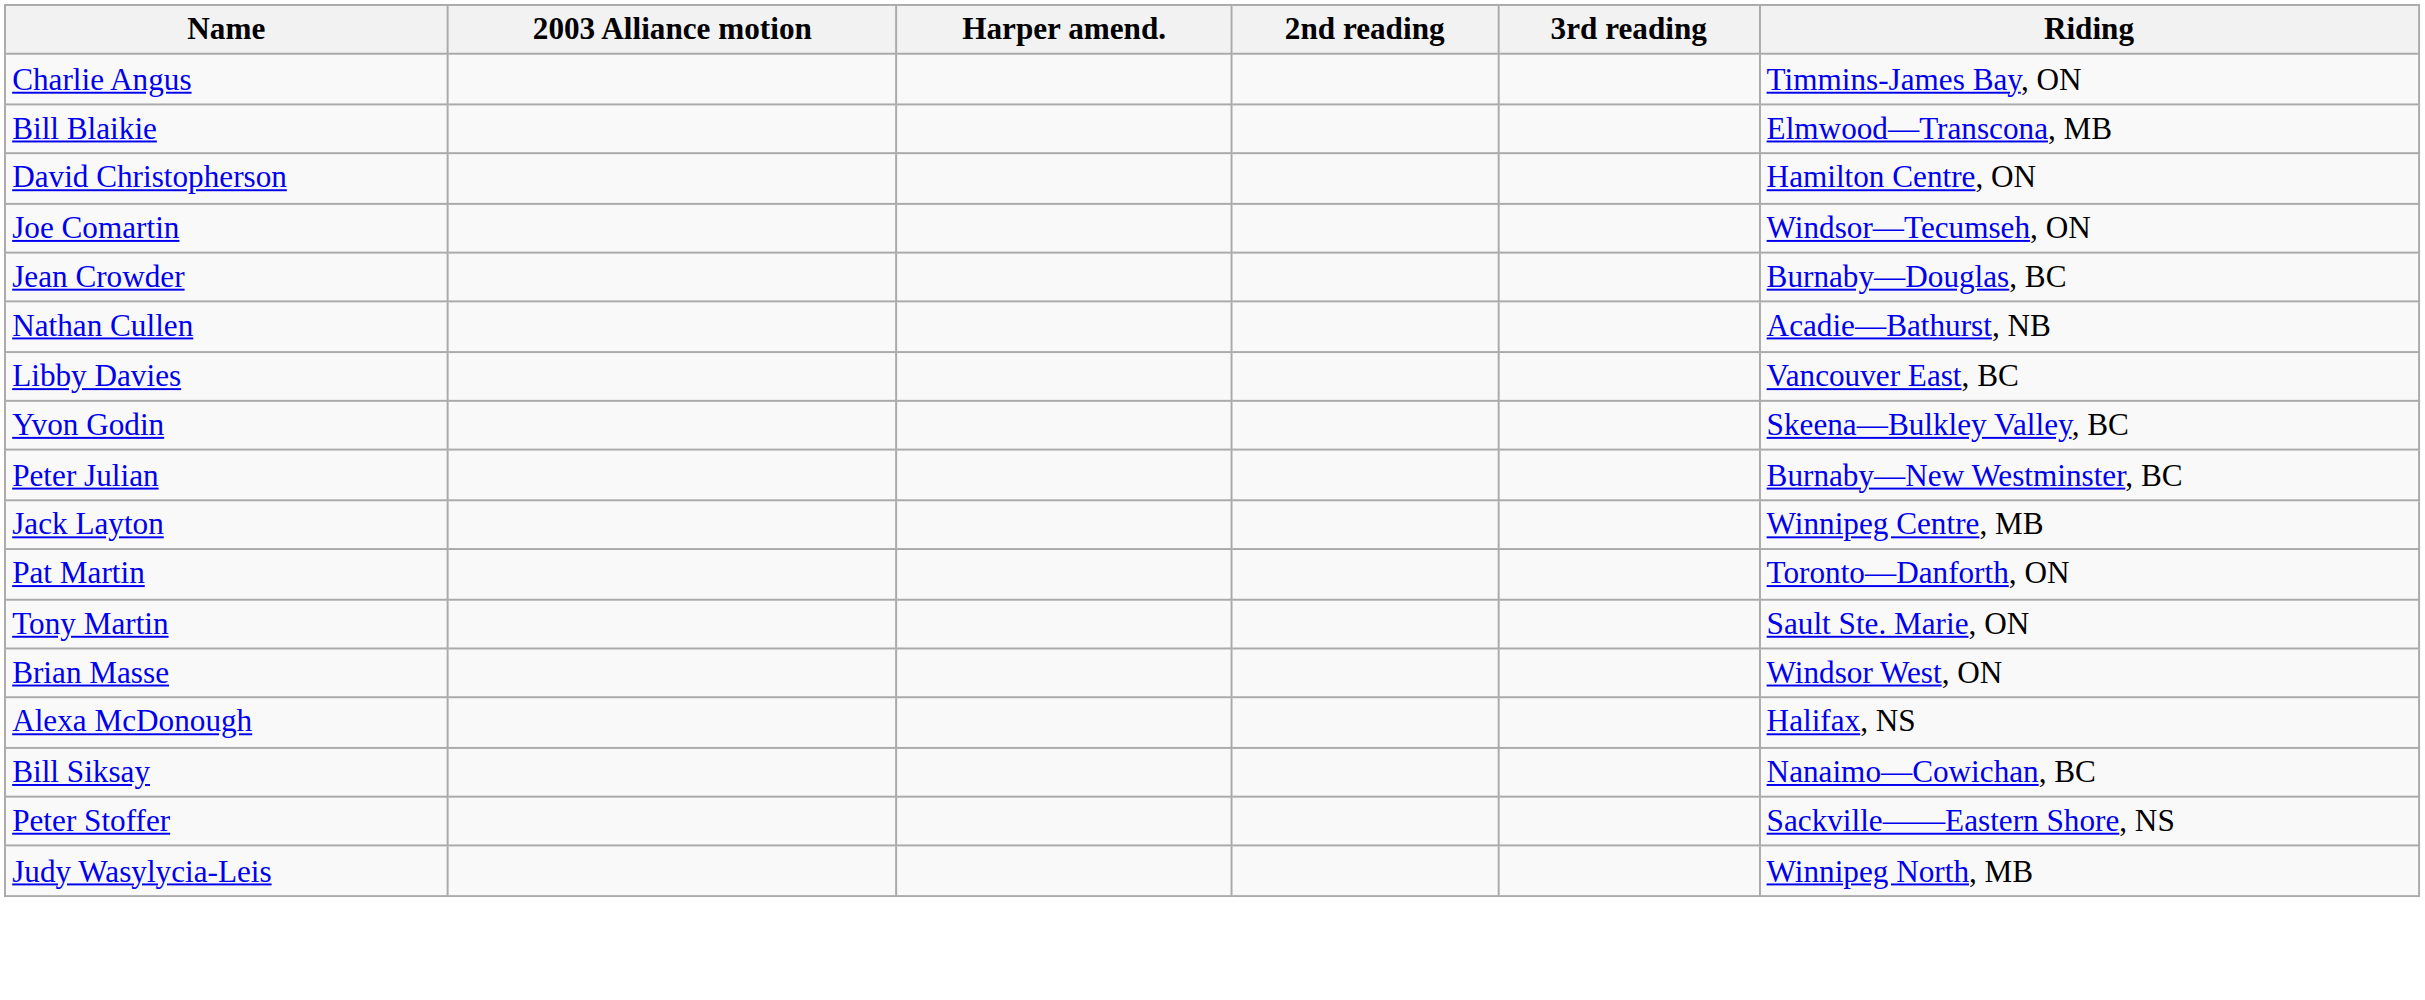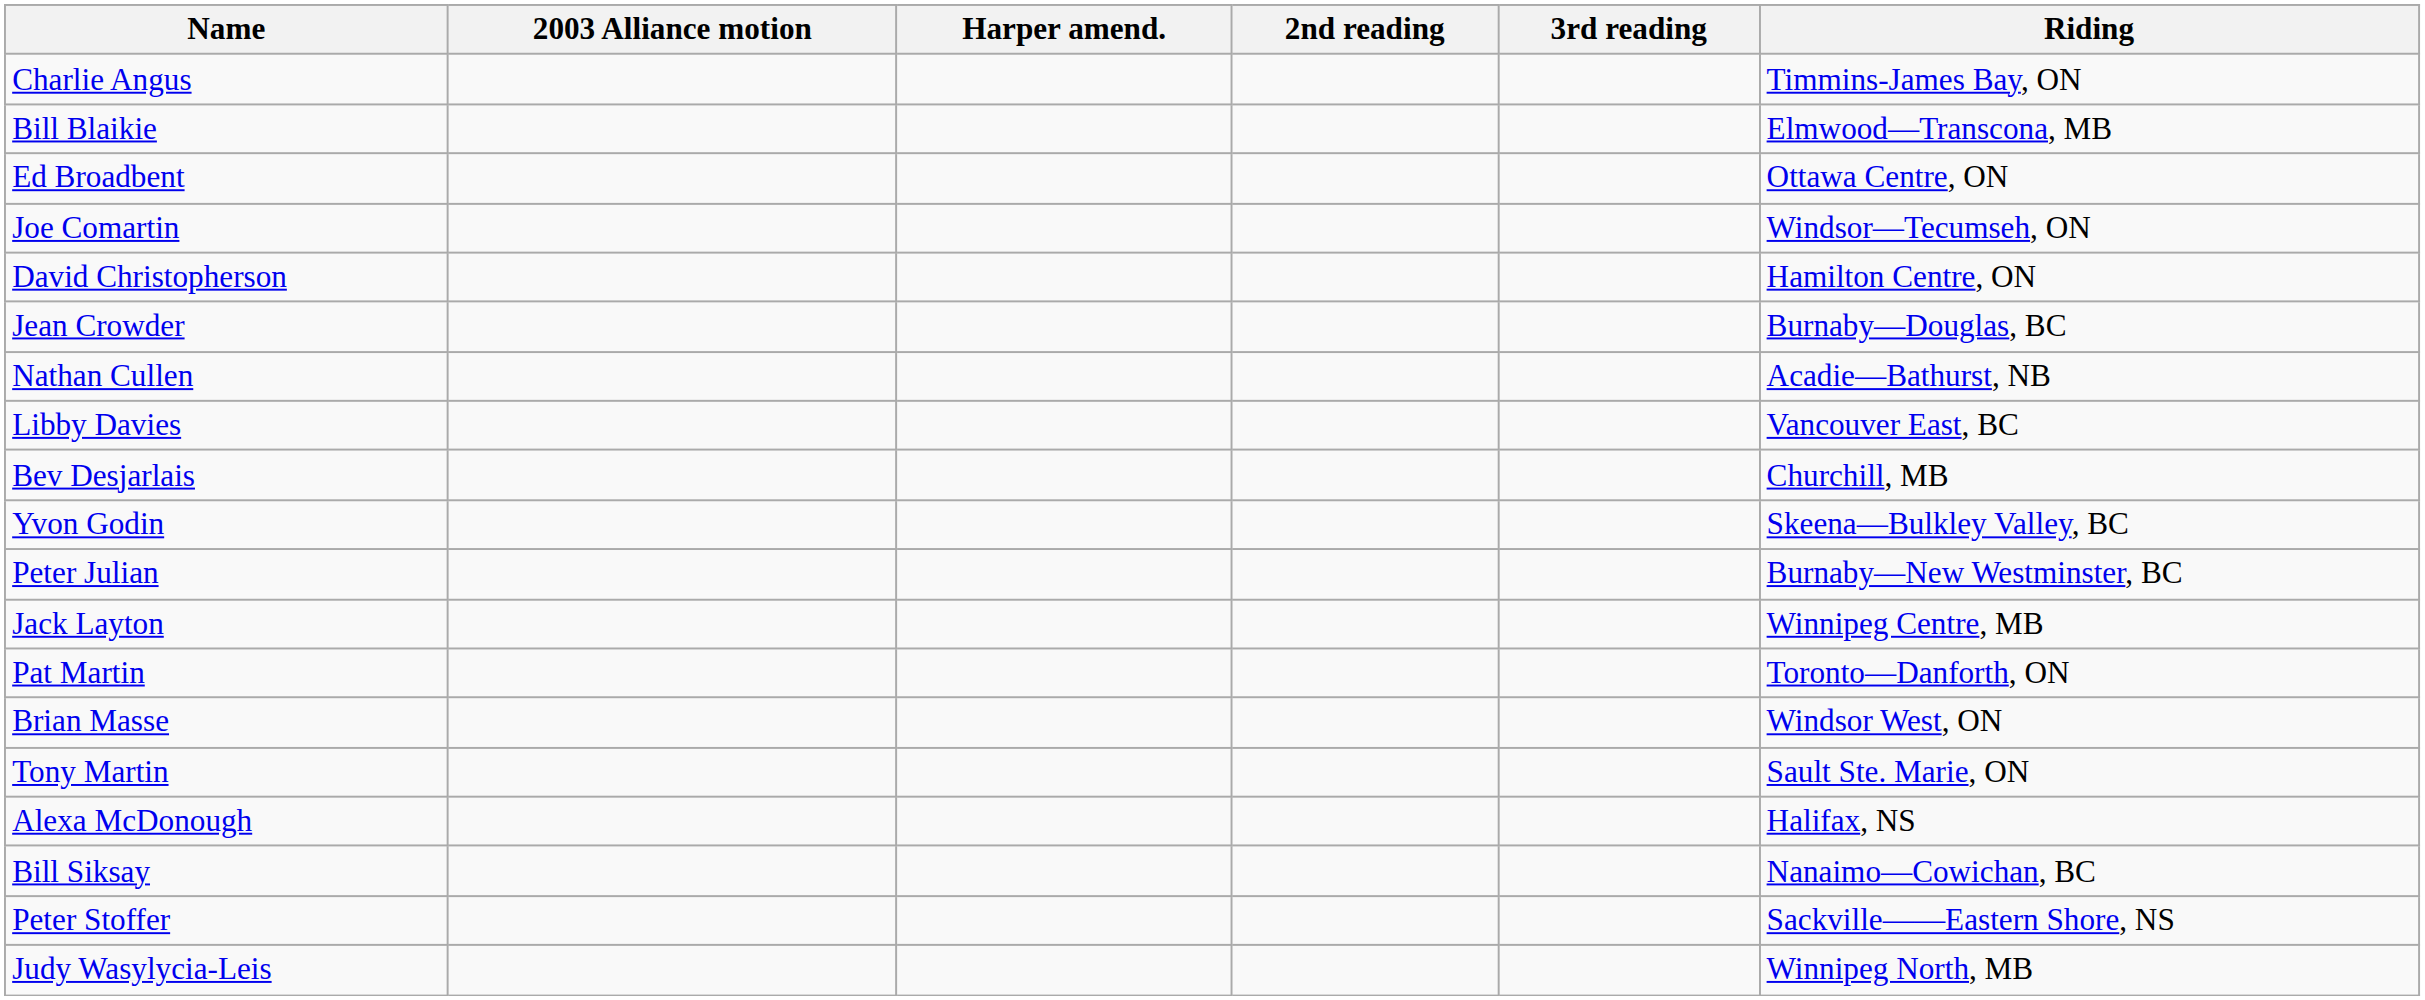+ row: Ed Broadbent | Ottawa Centre, ON
rows swapped: David Christopherson <-> Joe Comartin
+ row: Bev Desjarlais | Churchill, MB
rows swapped: Tony Martin <-> Brian Masse
